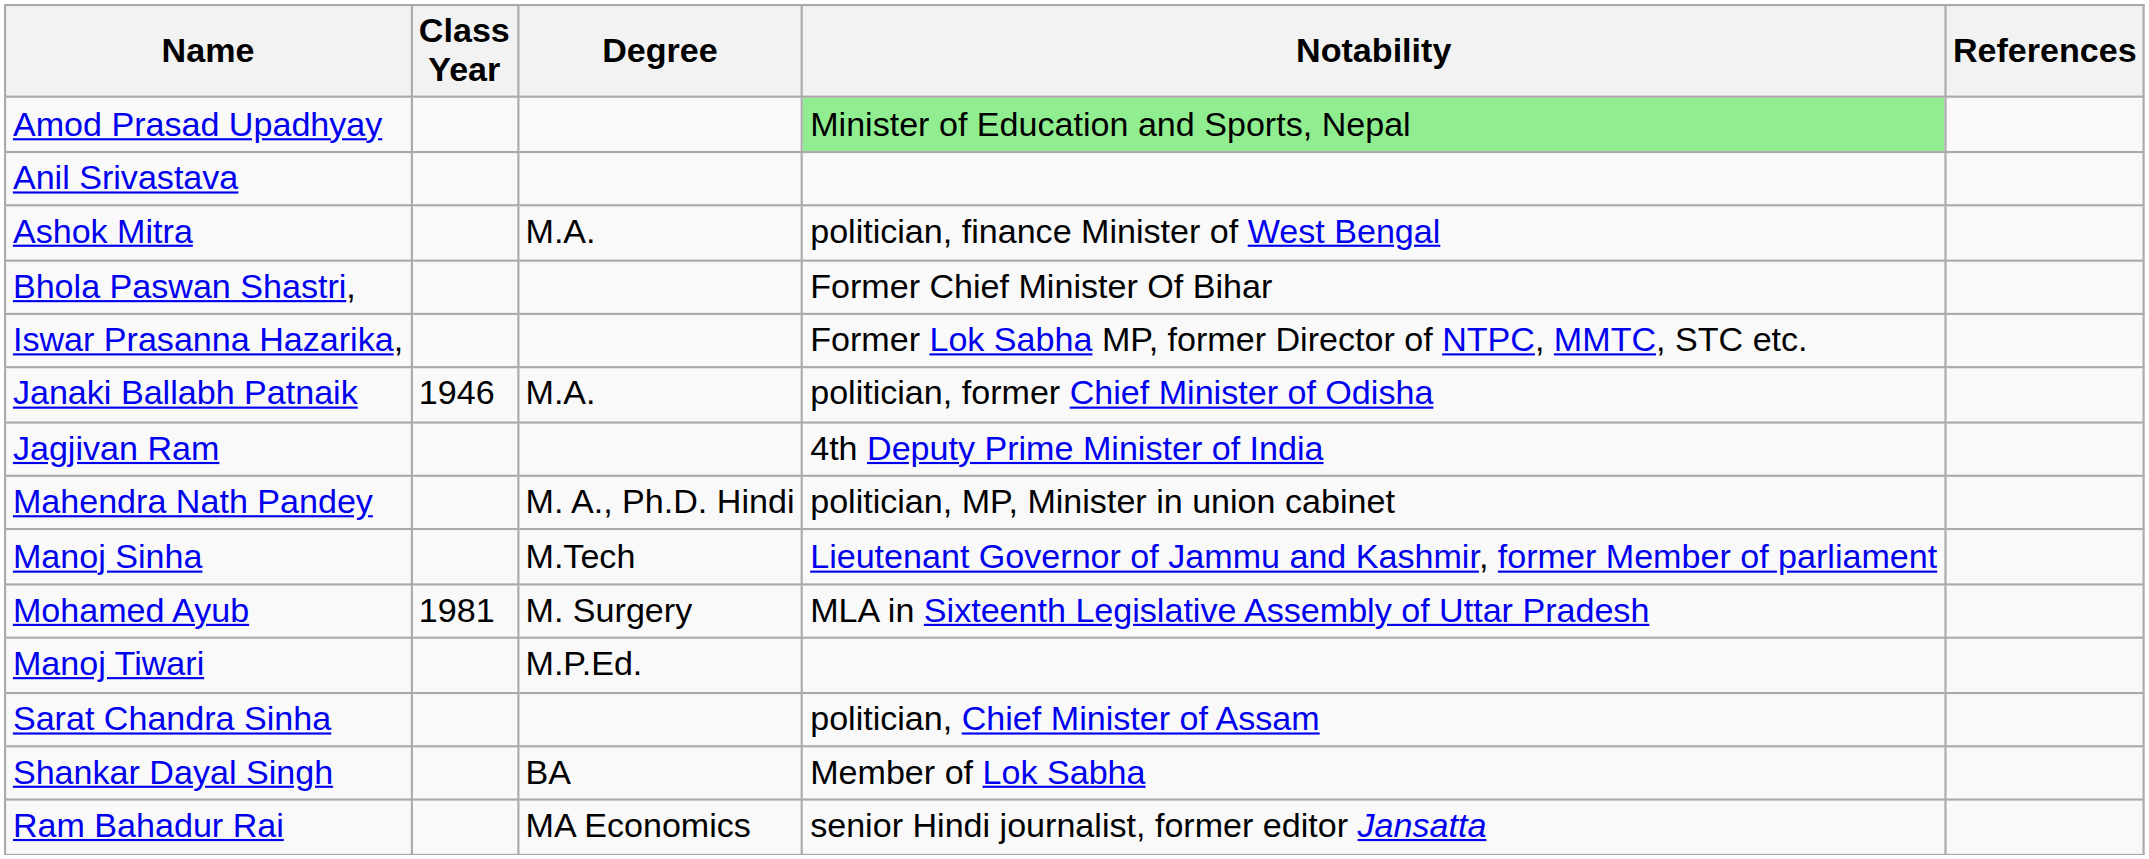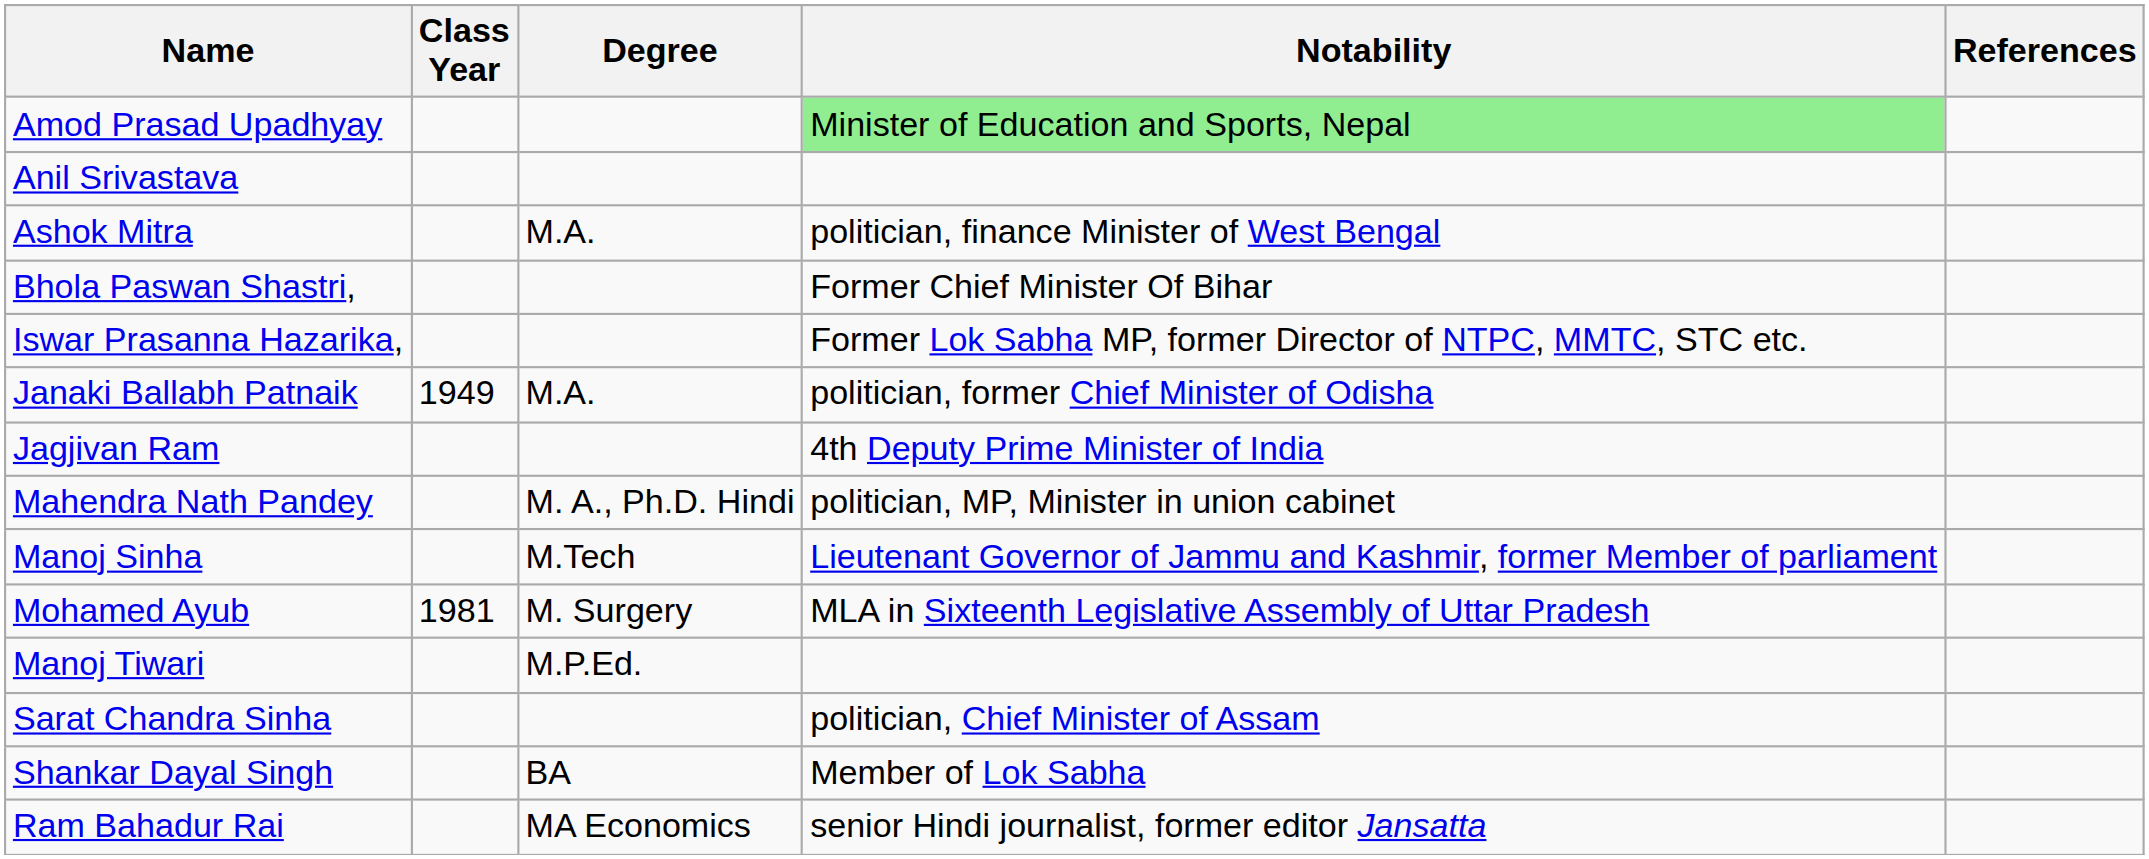Janaki Ballabh Patnaik | Class Year: 1946 -> 1949
